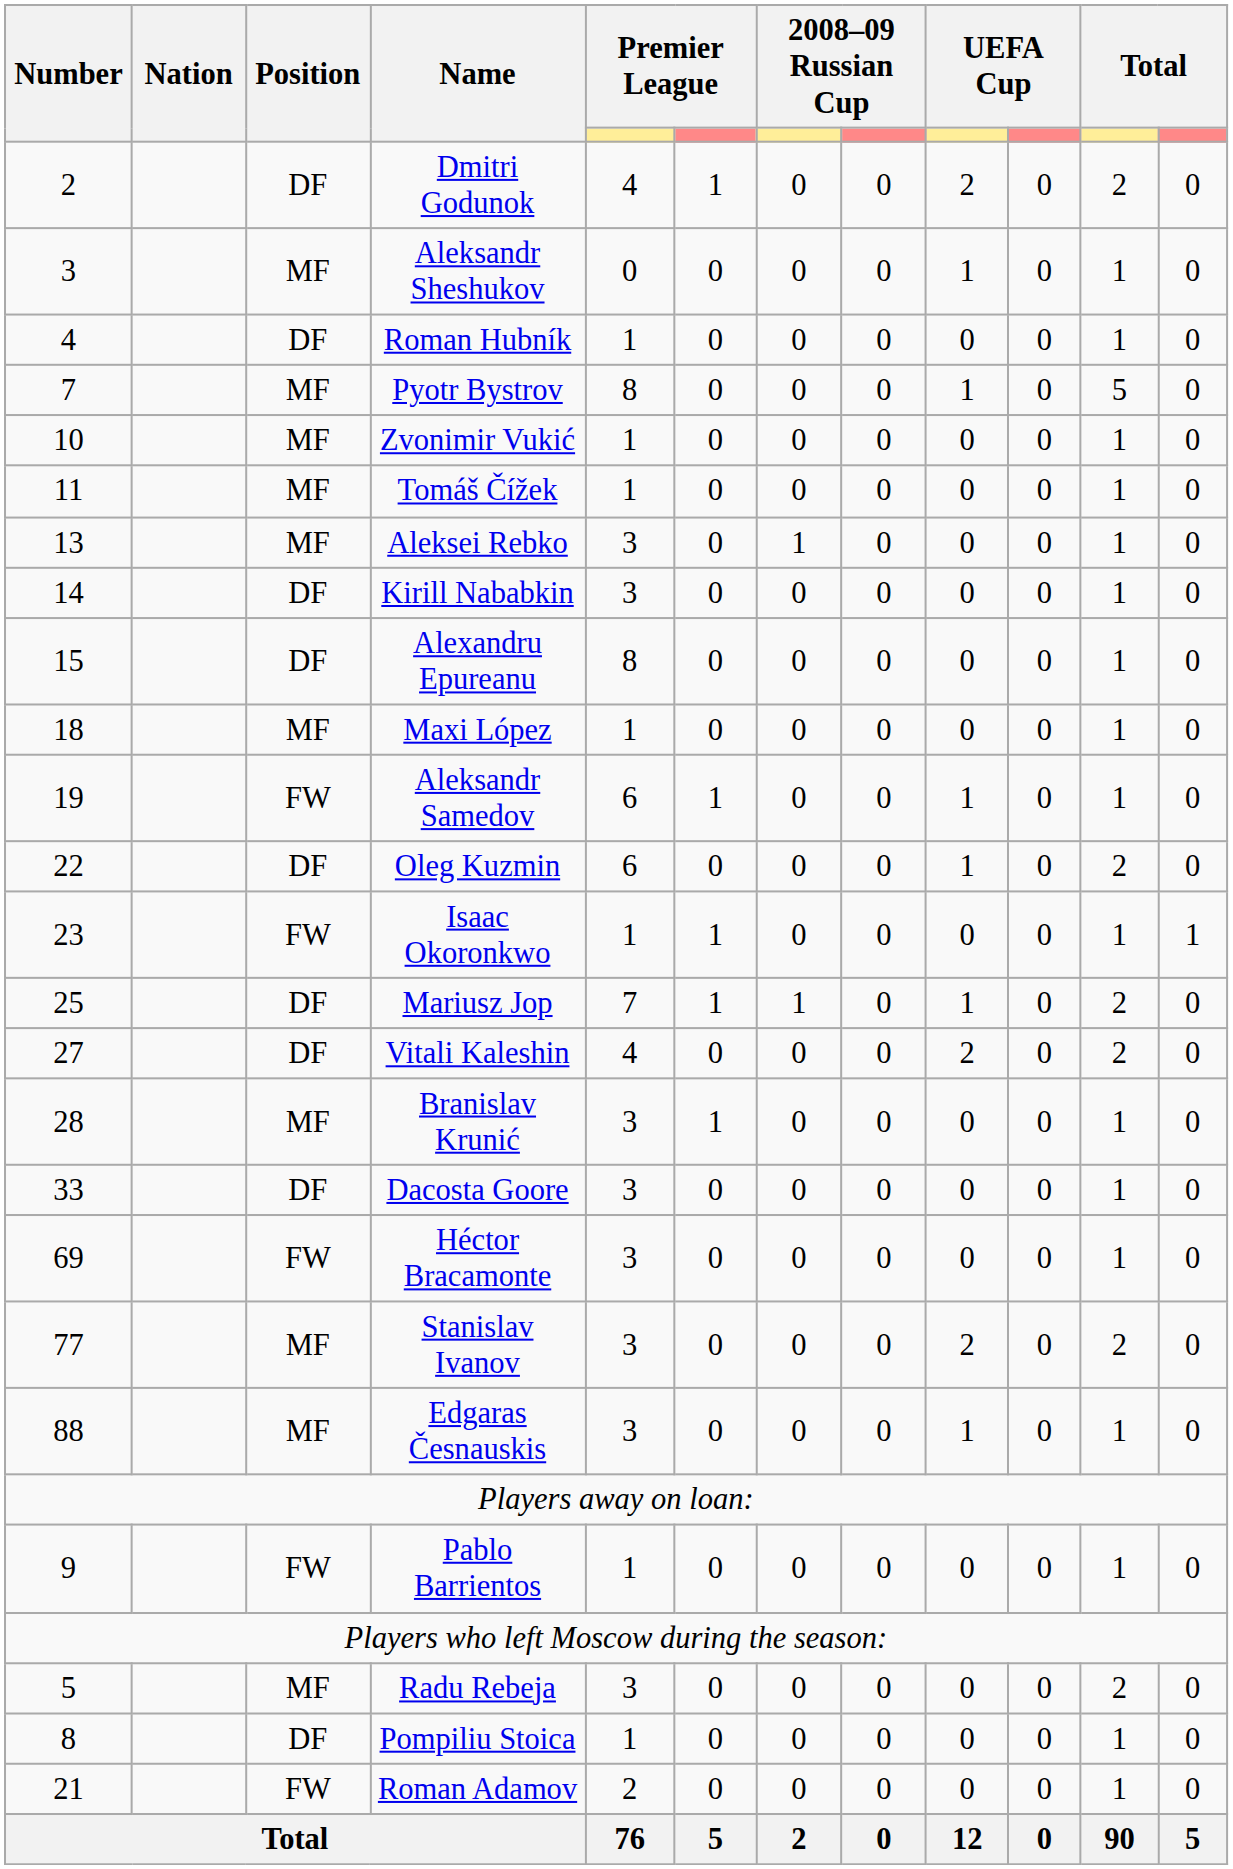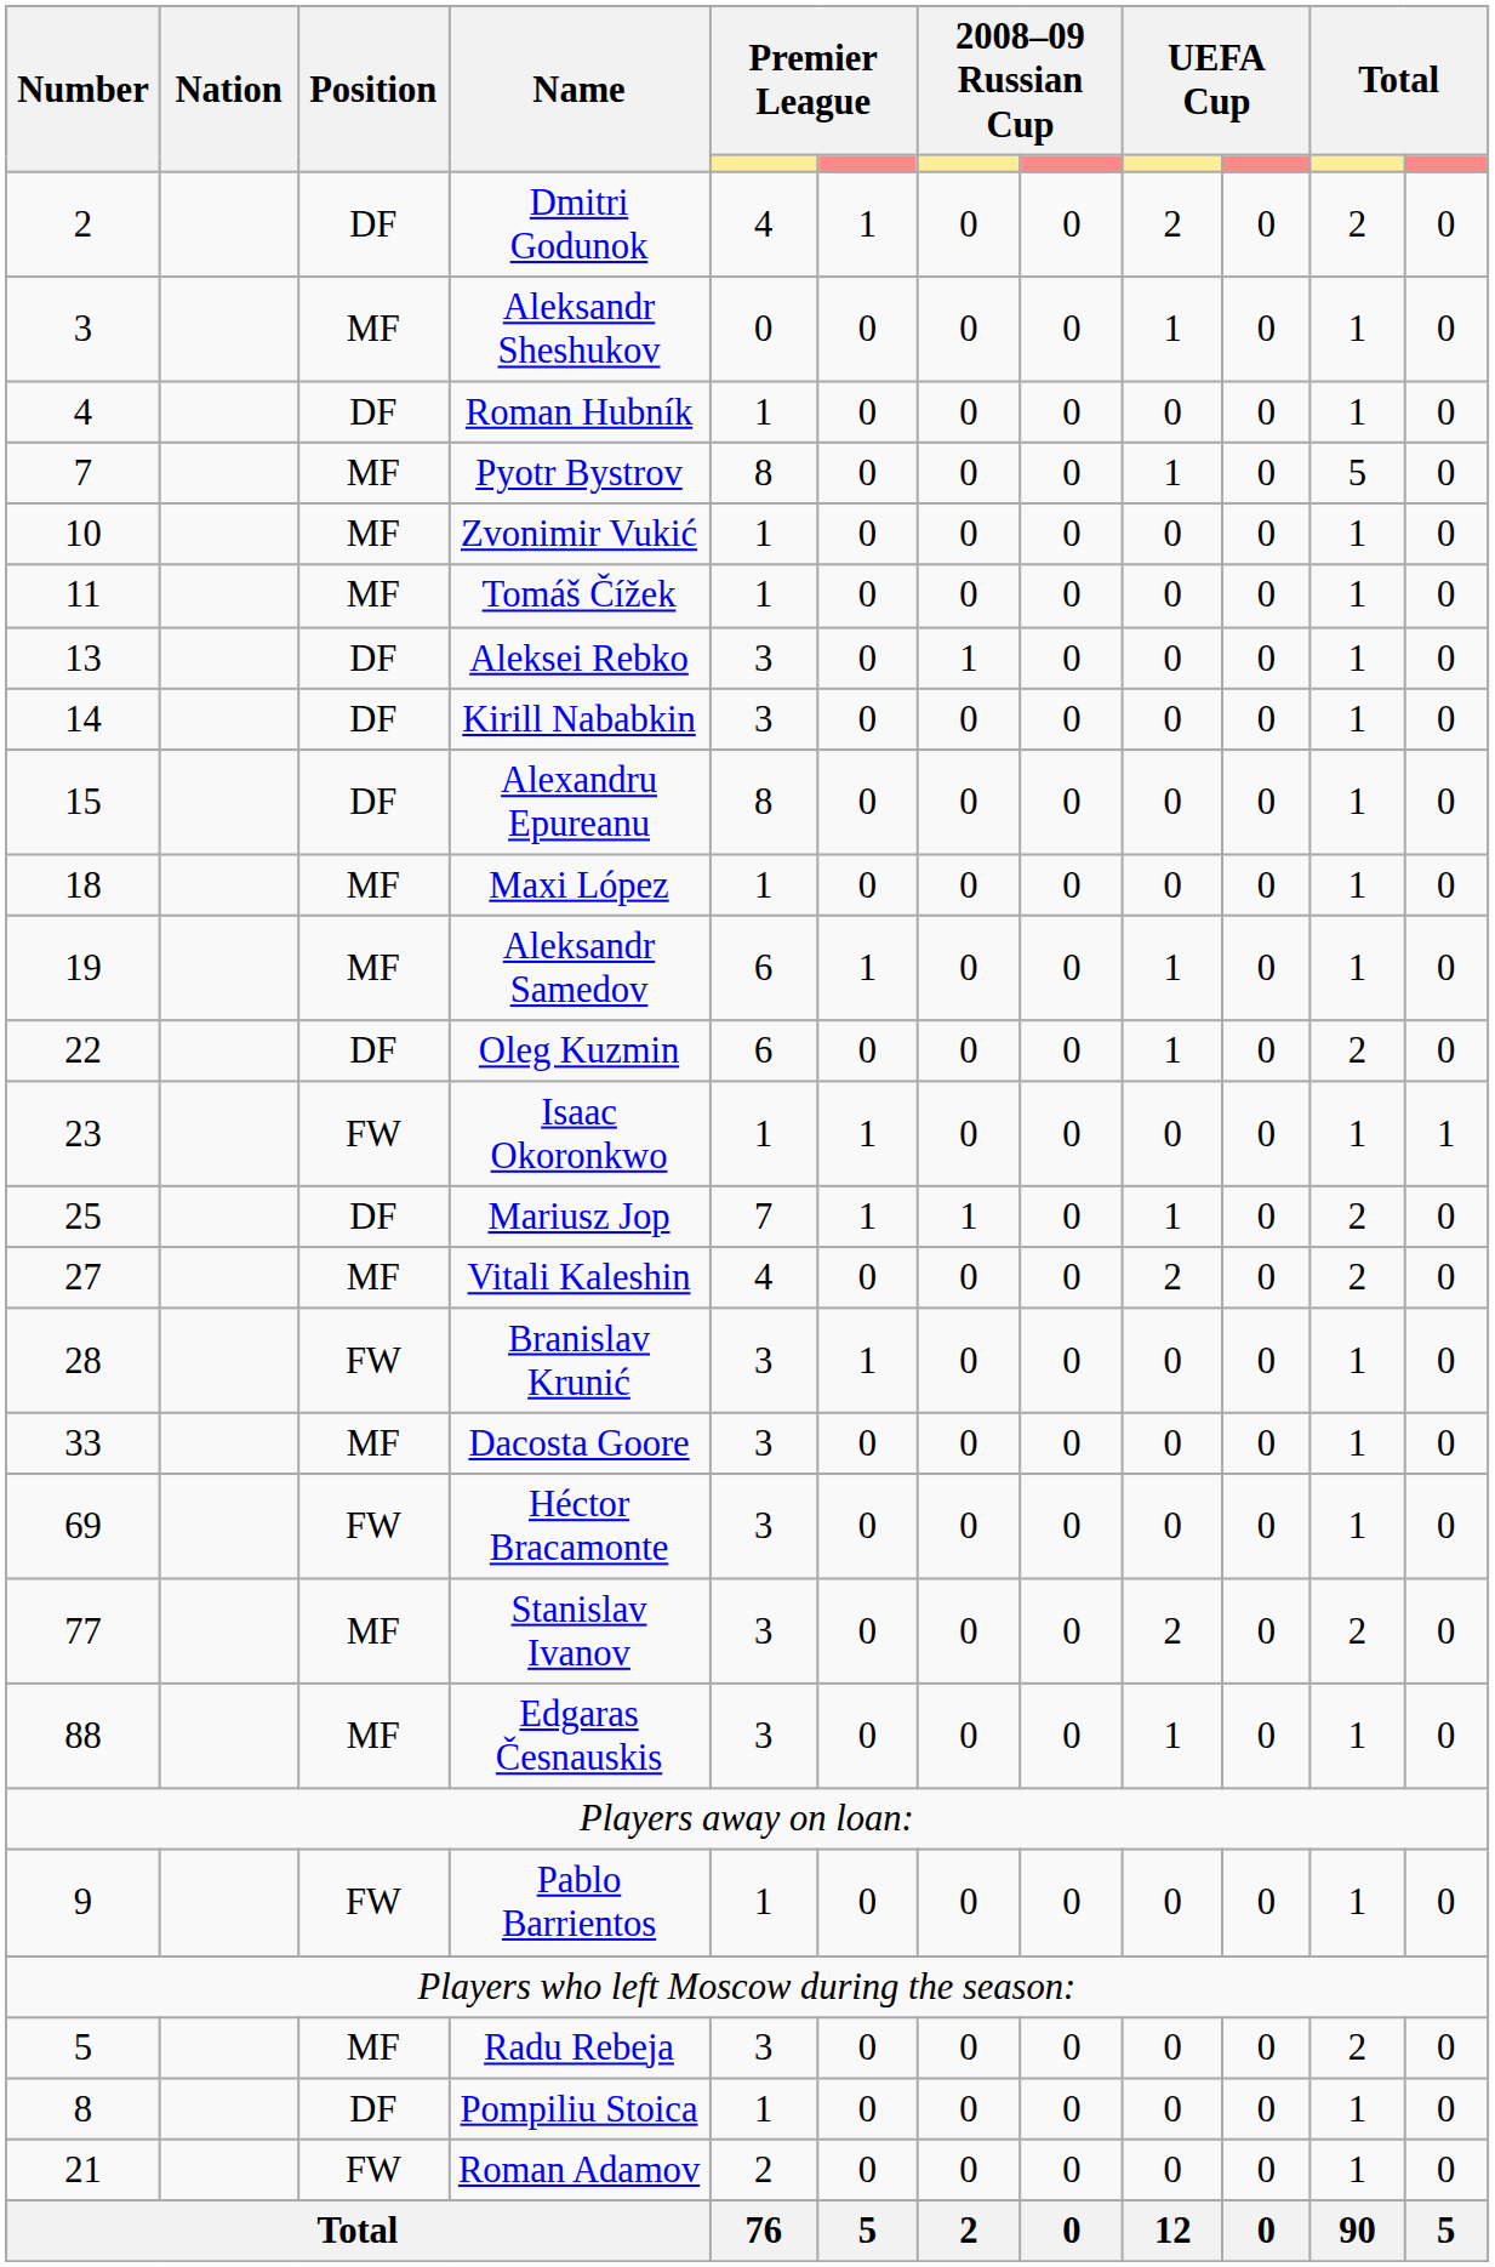Aleksei Rebko | Position: MF -> DF
Aleksandr Samedov | Position: FW -> MF
Vitali Kaleshin | Position: DF -> MF
Branislav Krunić | Position: MF -> FW
Dacosta Goore | Position: DF -> MF
